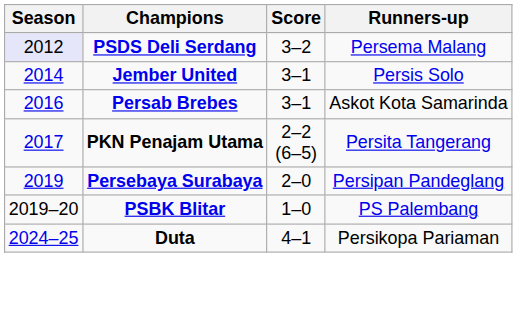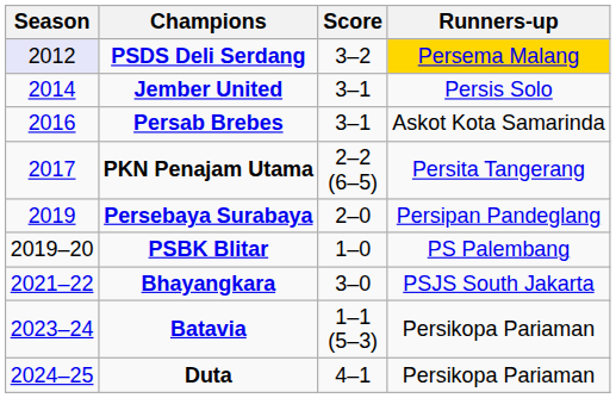PSDS Deli Serdang | Runners-up: no background -> gold background
+ row: 2021–22 | Bhayangkara | 3–0 | PSJS South Jakarta
+ row: 2023–24 | Batavia | 1–1 (5–3) | Persikopa Pariaman
